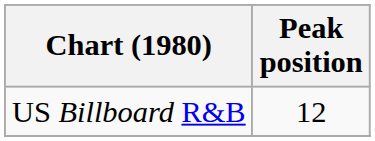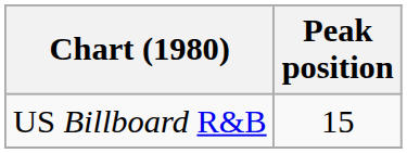US Billboard R&B | Peak position: 12 -> 15
